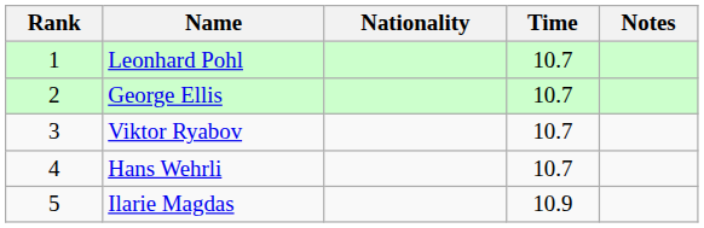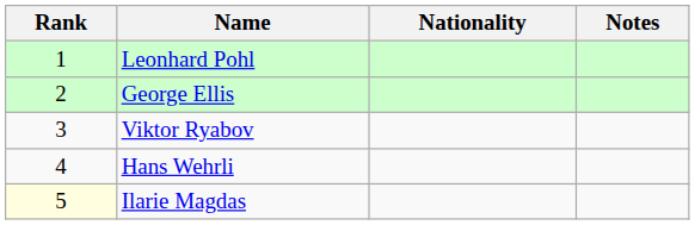- column: Time | 10.7 | 10.7 | 10.7 | 10.7 | 10.9
Ilarie Magdas | Rank: no background -> lightyellow background
